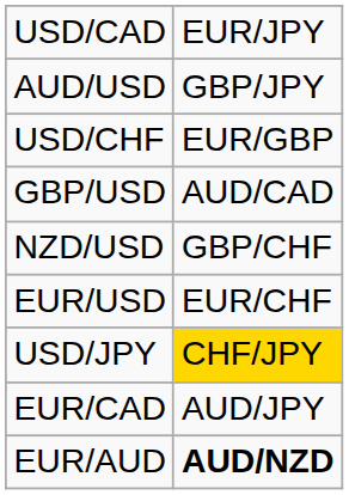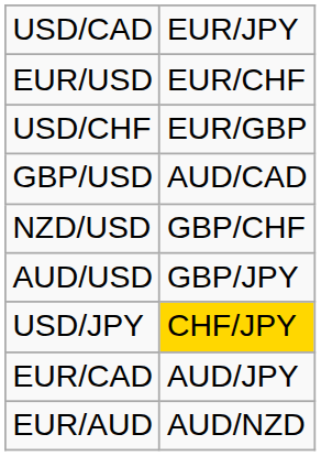rows swapped: EUR/USD <-> AUD/USD
EUR/AUD | column 2: bold -> normal
